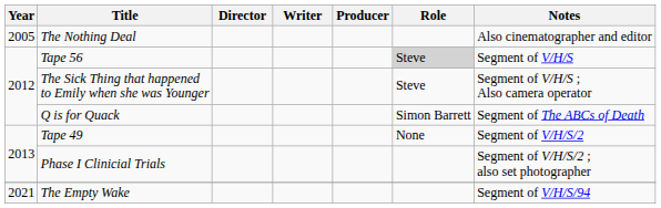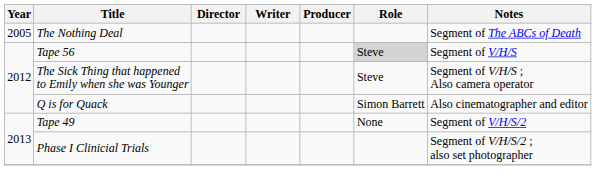The Nothing Deal | Notes: Also cinematographer and editor -> Segment of The ABCs of Death
Q is for Quack | Notes: Segment of The ABCs of Death -> Also cinematographer and editor
- row: 2021 | The Empty Wake | Segment of V/H/S/94
